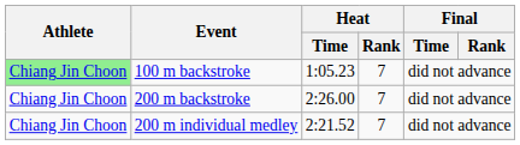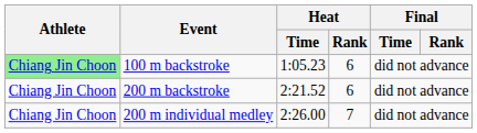100 m backstroke | Heat / Rank: 7 -> 6
200 m backstroke | Heat / Time: 2:26.00 -> 2:21.52
200 m backstroke | Heat / Rank: 7 -> 6
200 m individual medley | Heat / Time: 2:21.52 -> 2:26.00
